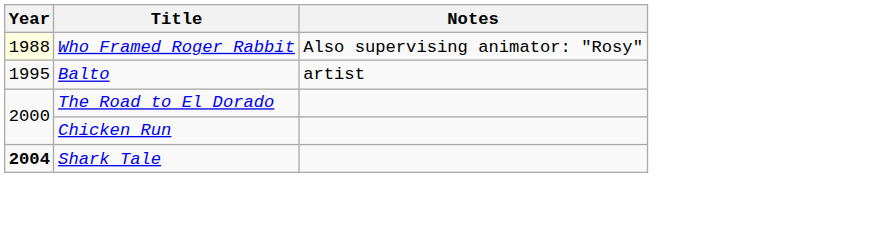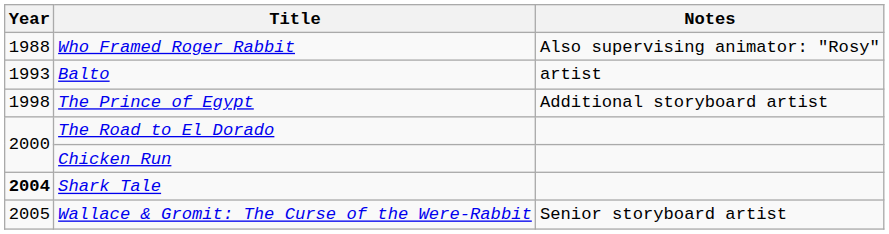Who Framed Roger Rabbit | Year: lightyellow background -> no background
Balto | Year: 1995 -> 1993
+ row: 1998 | The Prince of Egypt | Additional storyboard artist
+ row: 2005 | Wallace & Gromit: The Curse of the Were-Rabbit | Senior storyboard artist
